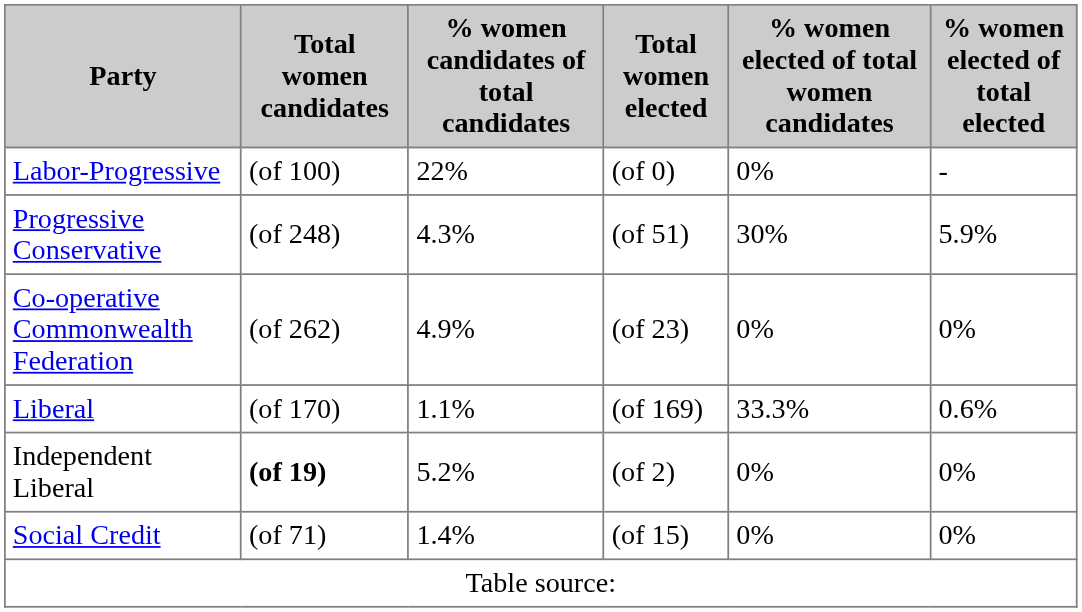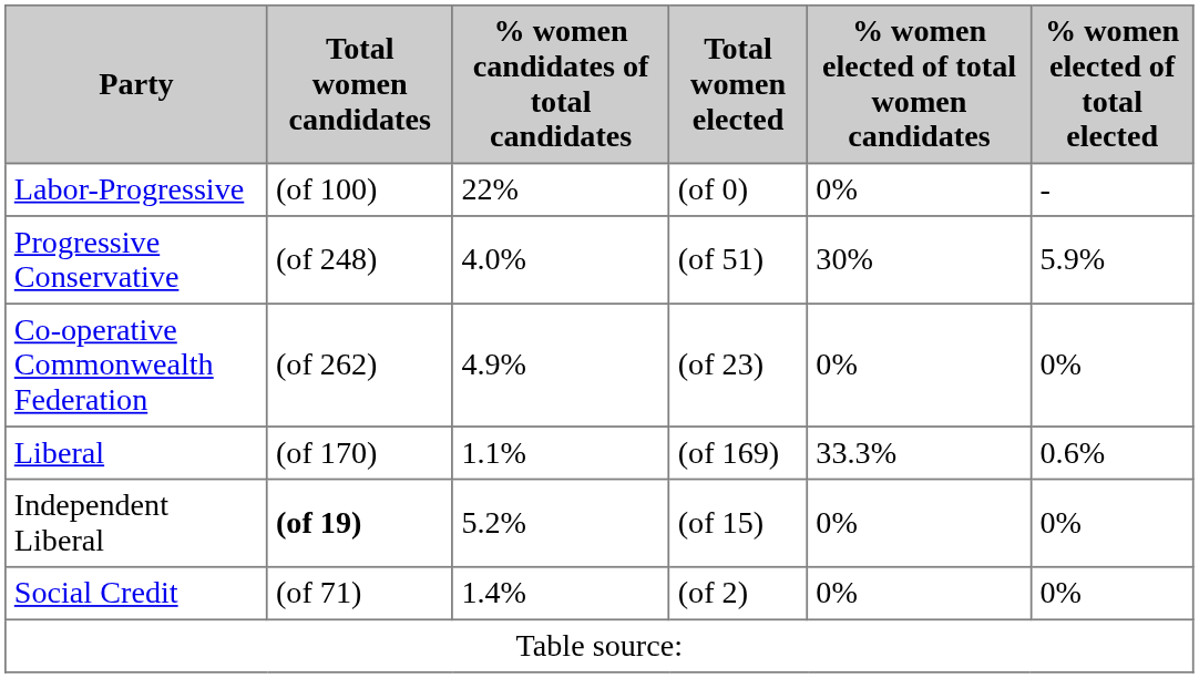Progressive Conservative | % women candidates of total candidates: 4.3% -> 4.0%
Independent Liberal | Total women elected: (of 2) -> (of 15)
Social Credit | Total women elected: (of 15) -> (of 2)
